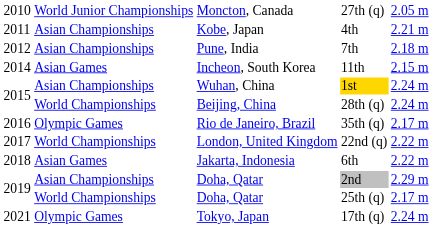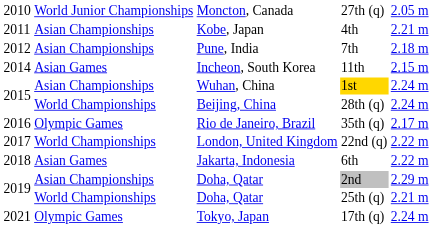25th (q) | column 5: 2.17 m -> 2.21 m
